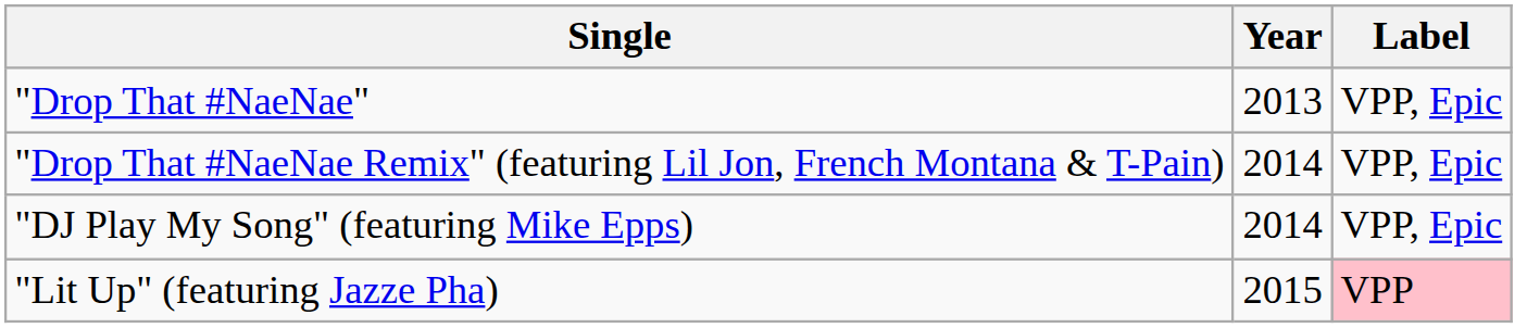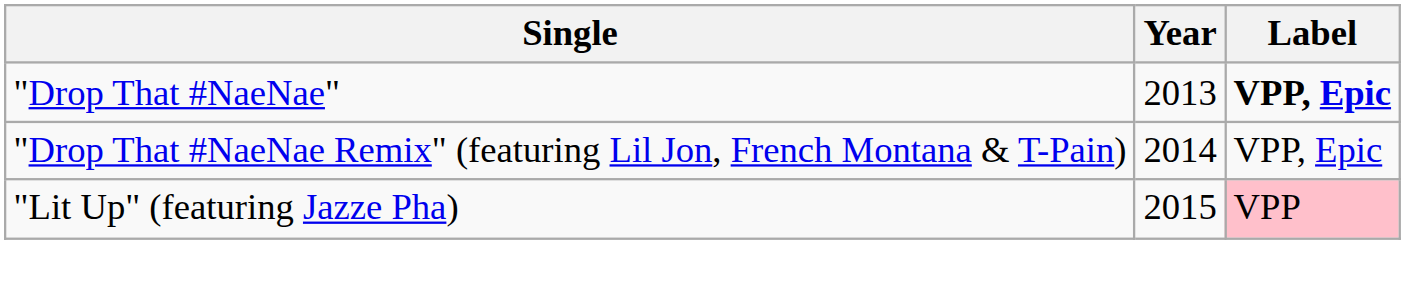"Drop That #NaeNae" | Label: normal -> bold
- row: "DJ Play My Song" (featuring Mike Epps) | 2014 | VPP, Epic
